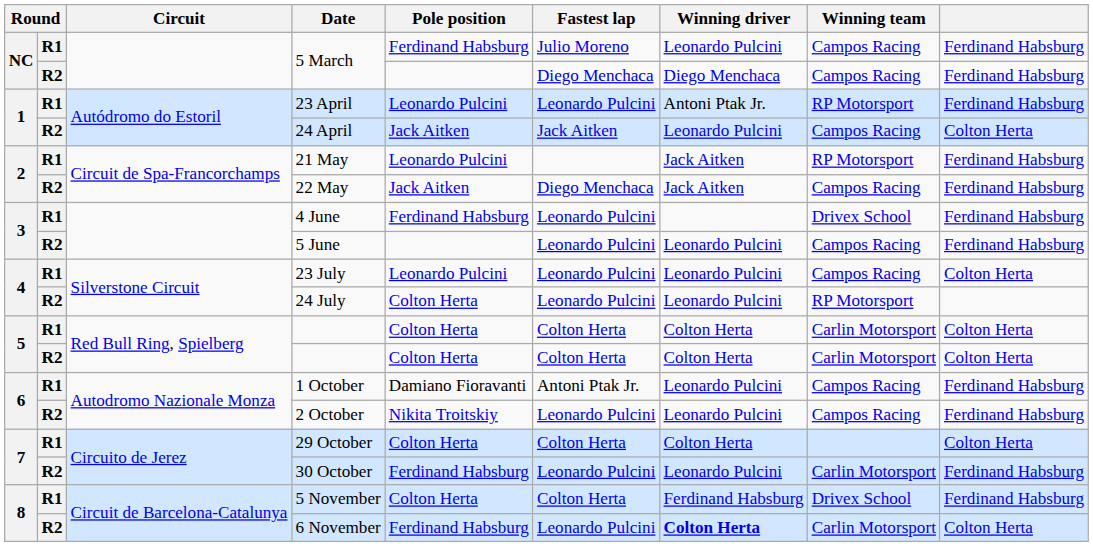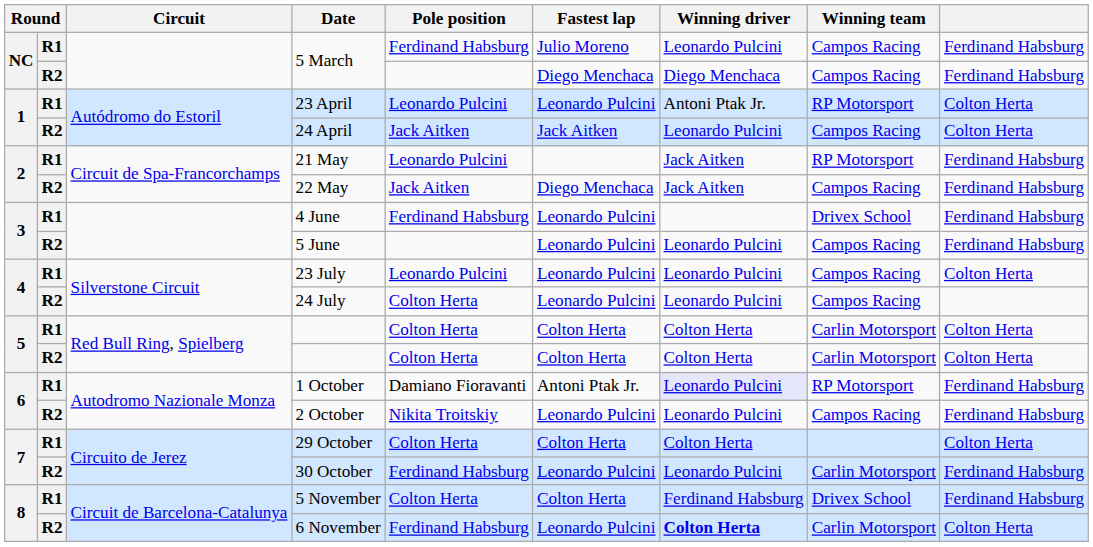23 April | column 9: Ferdinand Habsburg -> Colton Herta
24 July | Winning team: RP Motorsport -> Campos Racing
1 October | Winning driver: no background -> lavender background
1 October | Winning team: Campos Racing -> RP Motorsport
